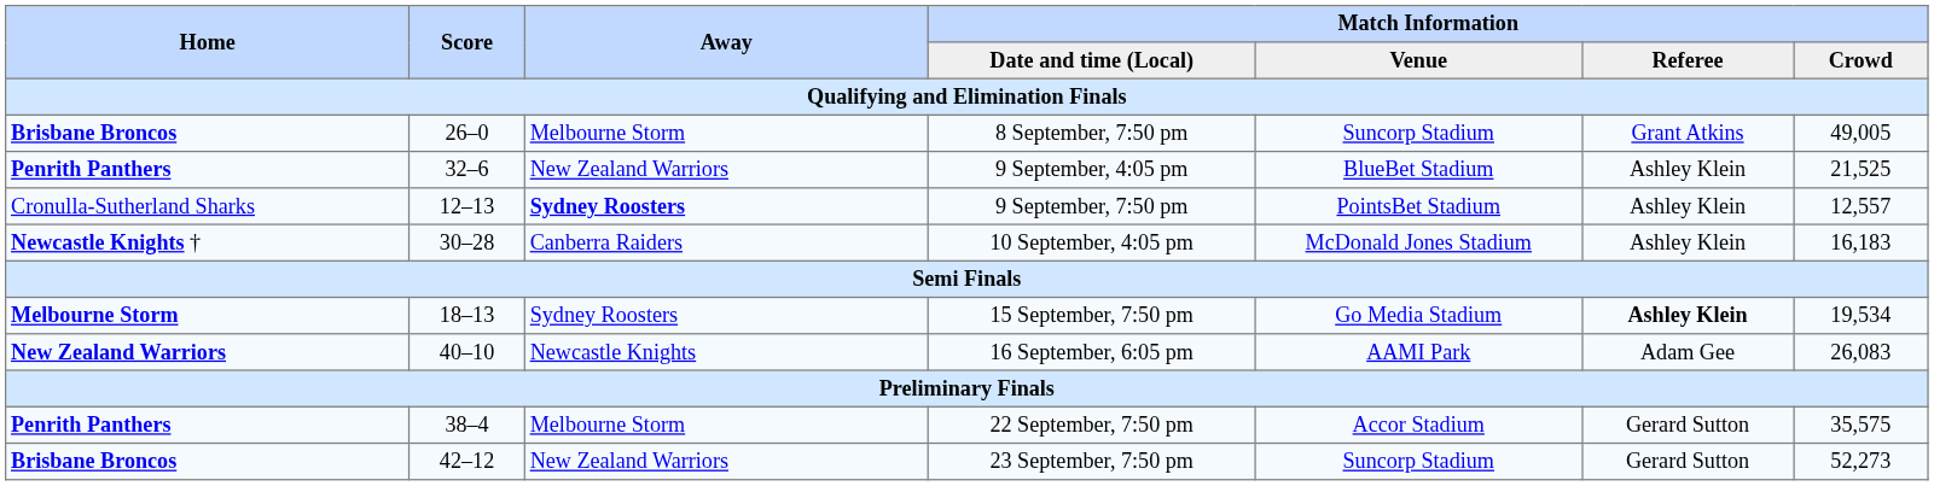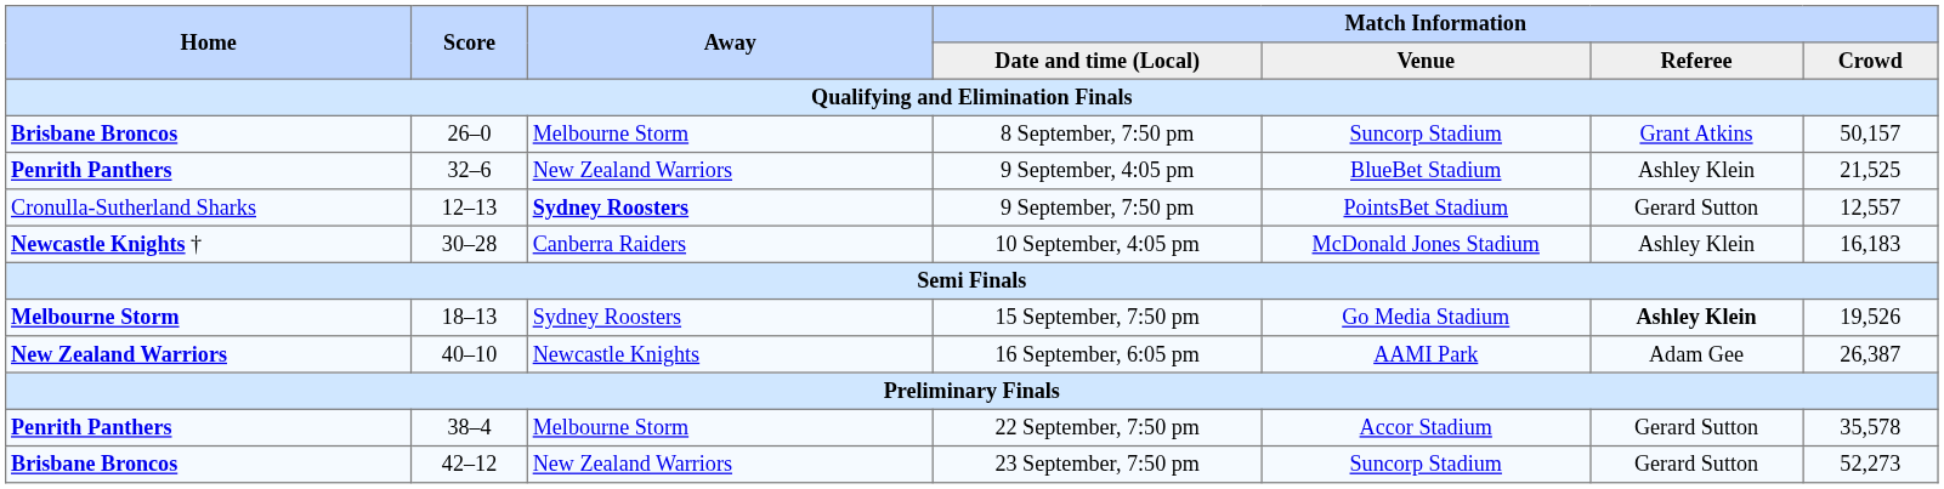8 September, 7:50 pm | Match Information / Crowd: 49,005 -> 50,157
9 September, 7:50 pm | Match Information / Referee: Ashley Klein -> Gerard Sutton
15 September, 7:50 pm | Match Information / Crowd: 19,534 -> 19,526
16 September, 6:05 pm | Match Information / Crowd: 26,083 -> 26,387
22 September, 7:50 pm | Match Information / Crowd: 35,575 -> 35,578
